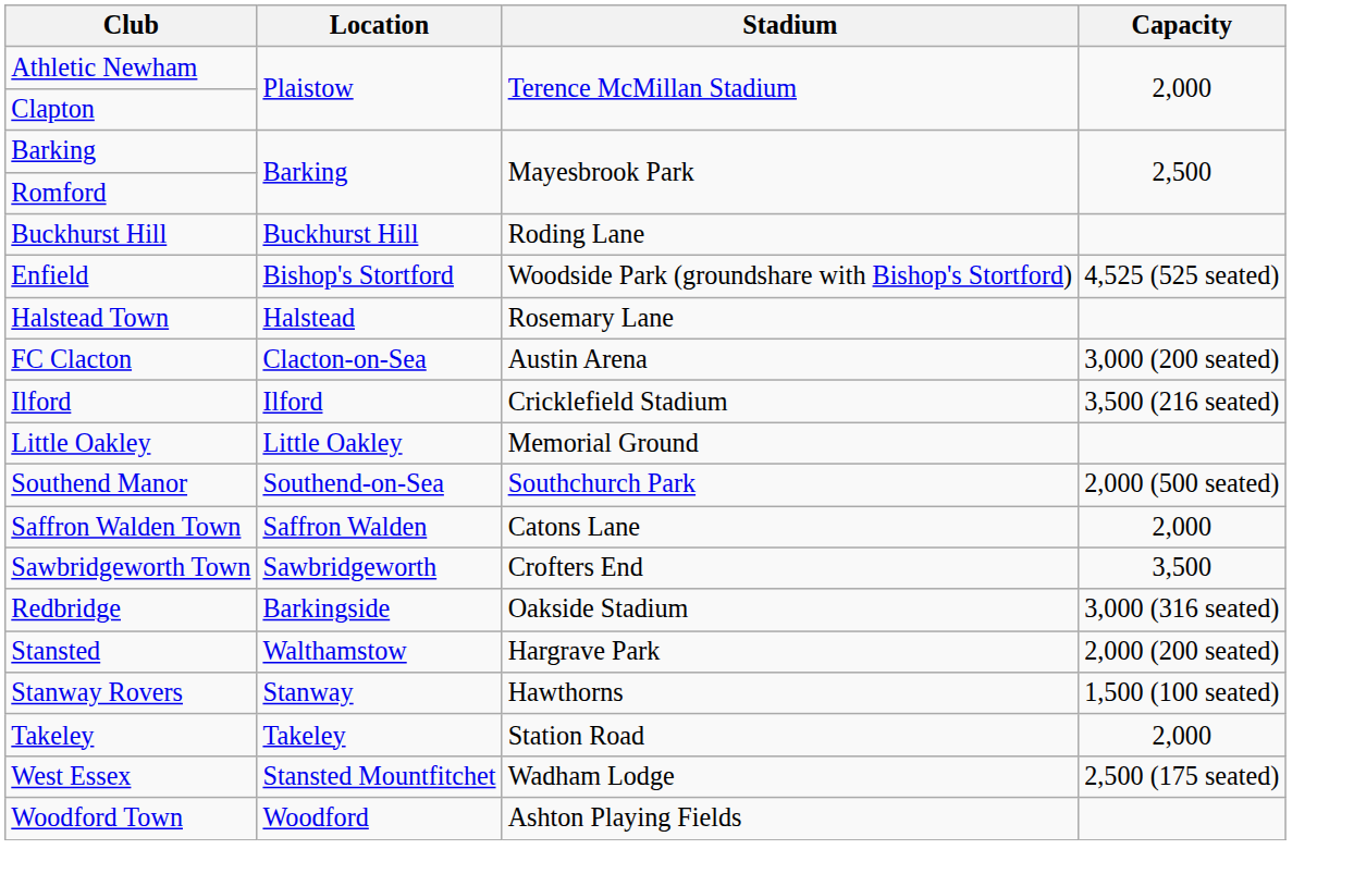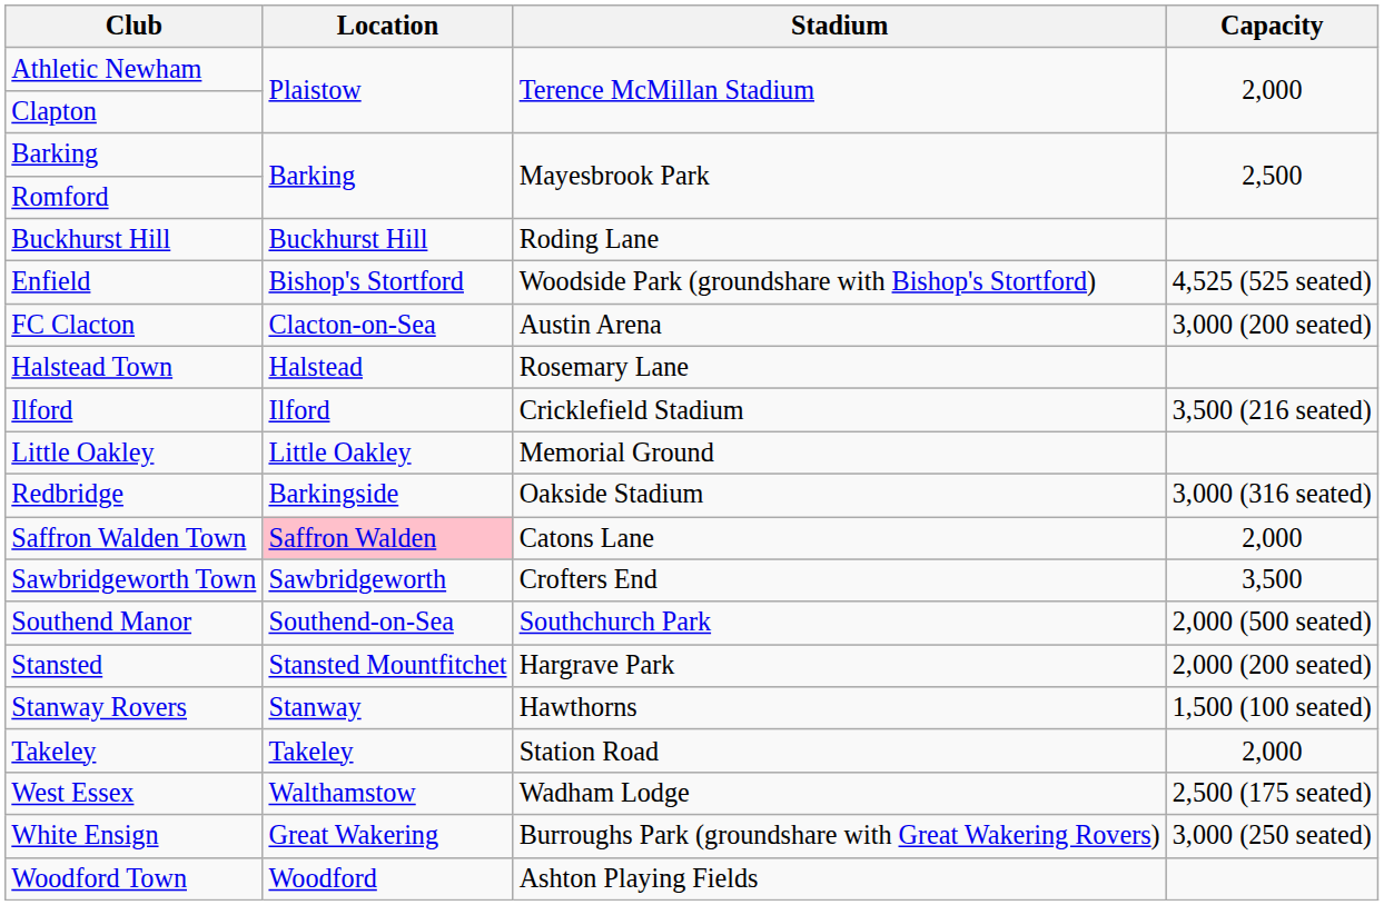rows swapped: FC Clacton <-> Halstead Town
rows swapped: Redbridge <-> Southend Manor
Saffron Walden Town | Location: no background -> pink background
Stansted | Location: Walthamstow -> Stansted Mountfitchet
West Essex | Location: Stansted Mountfitchet -> Walthamstow
+ row: White Ensign | Great Wakering | Burroughs Park (groundshare with Great Wakering Rovers) | 3,000 (250 seated)
